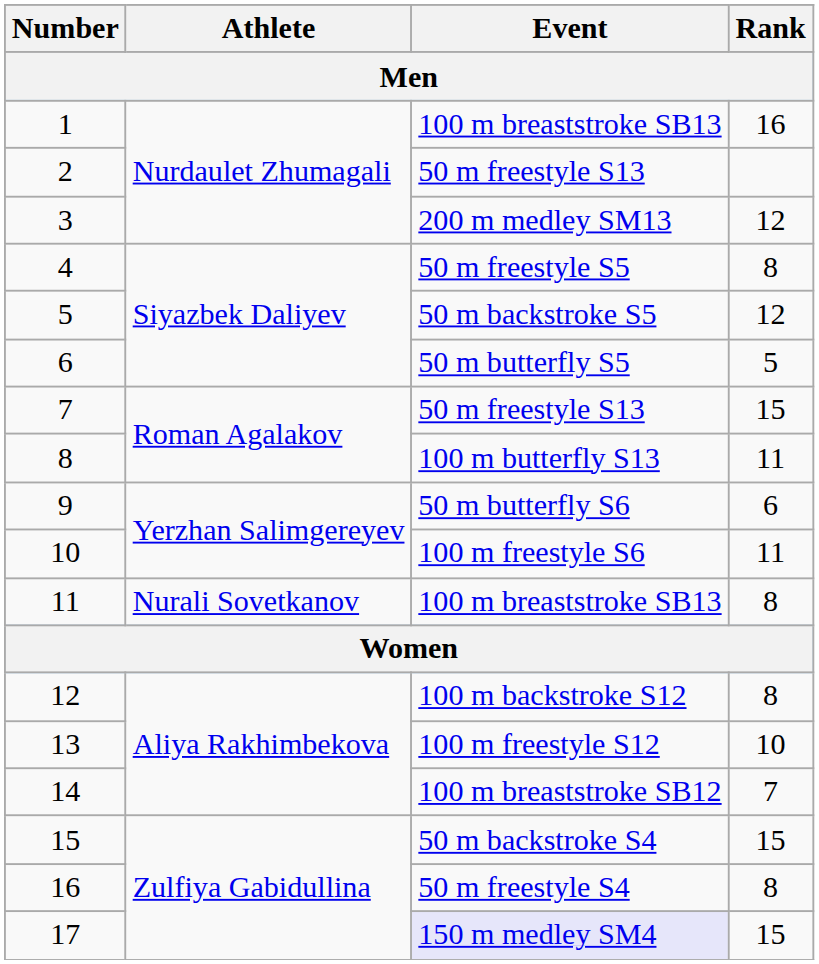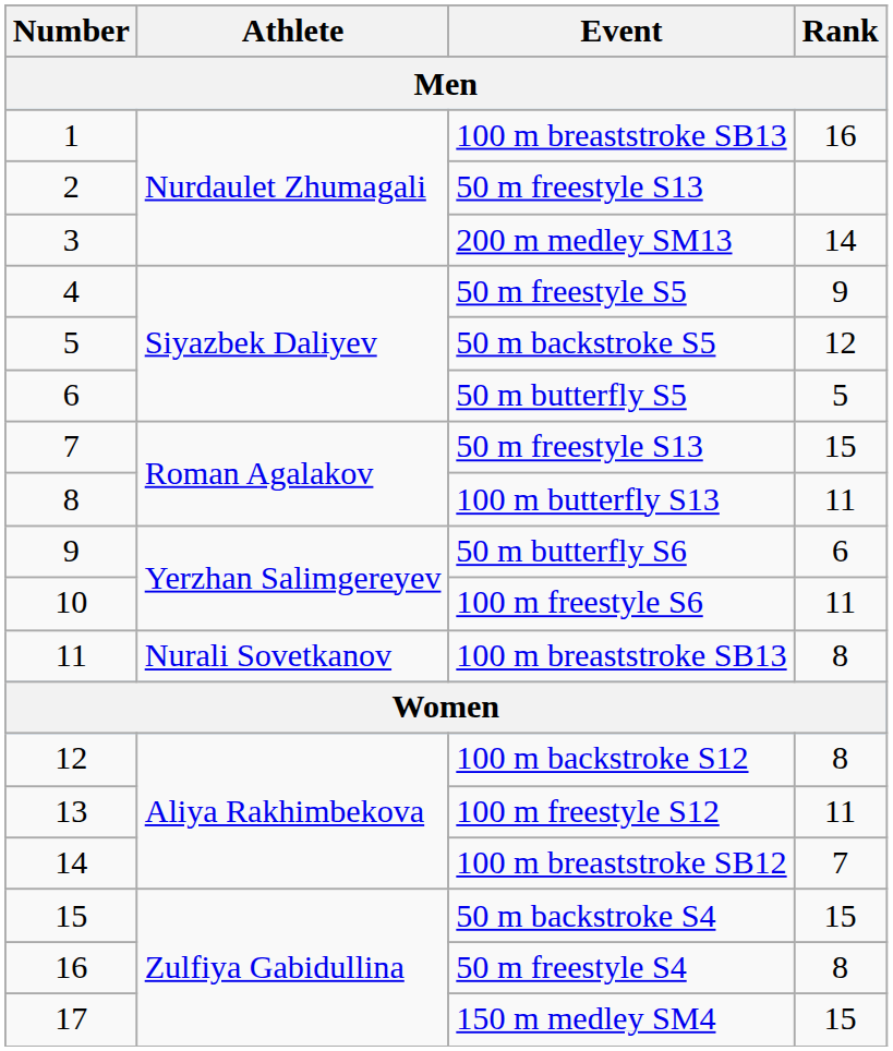3 | Rank: 12 -> 14
4 | Rank: 8 -> 9
13 | Rank: 10 -> 11
17 | Event: lavender background -> no background
